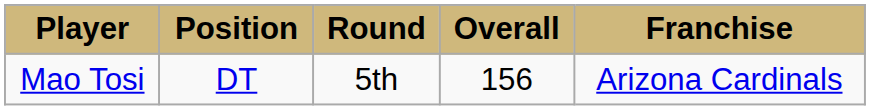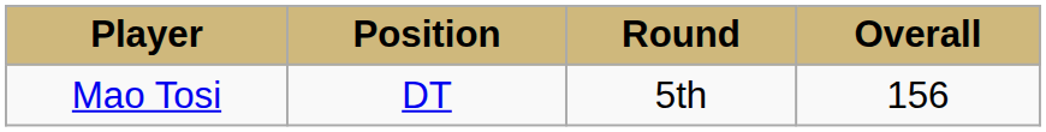- column: Franchise | Arizona Cardinals
